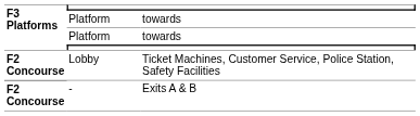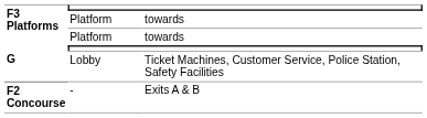Lobby | F3 Platforms: F2 Concourse -> G
